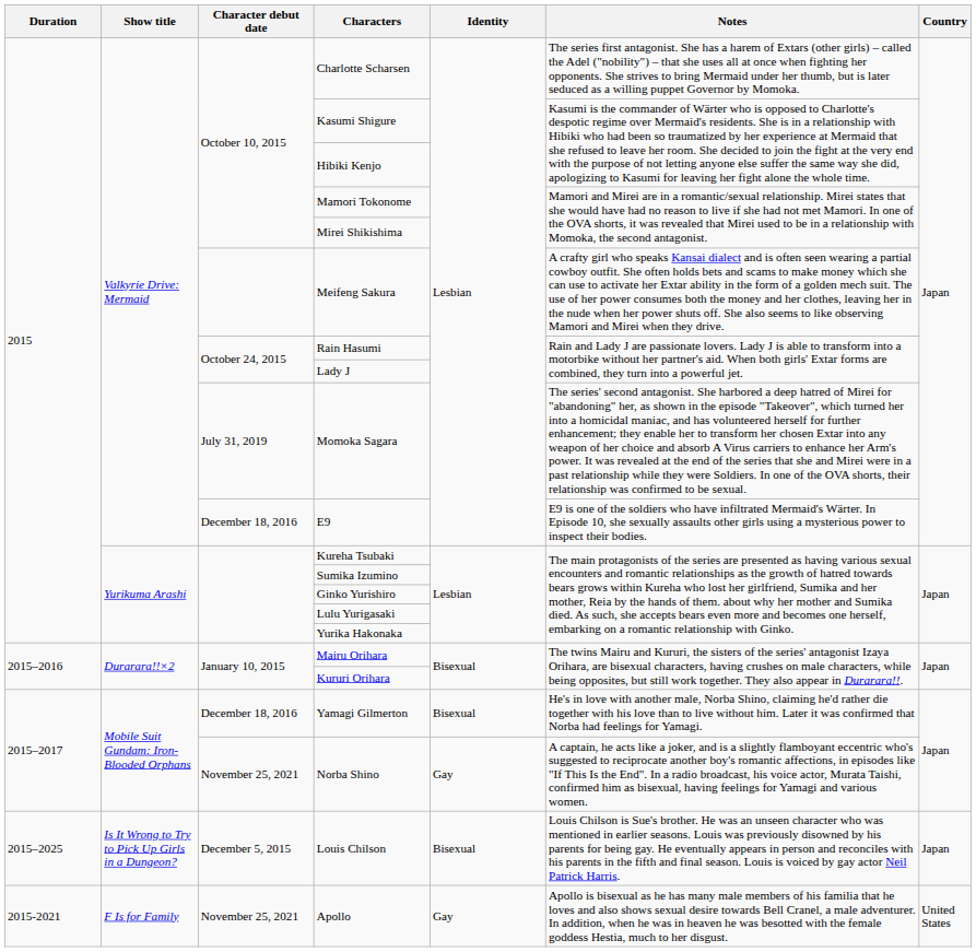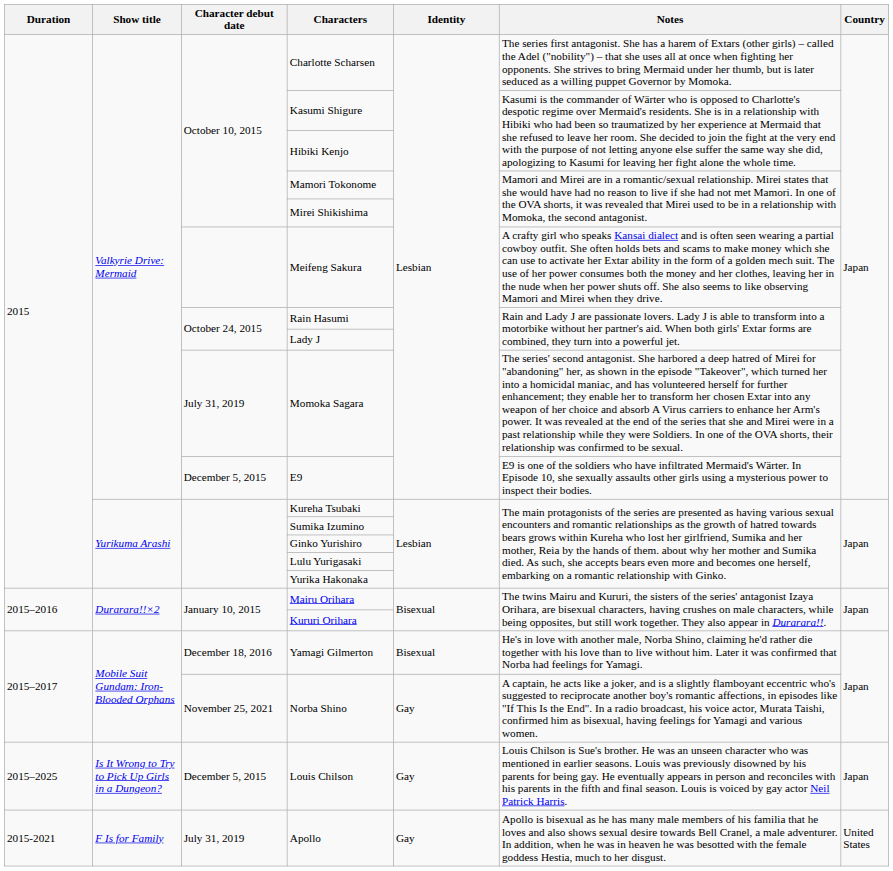E9 | Character debut date: December 18, 2016 -> December 5, 2015
Louis Chilson | Identity: Bisexual -> Gay
Apollo | Character debut date: November 25, 2021 -> July 31, 2019
